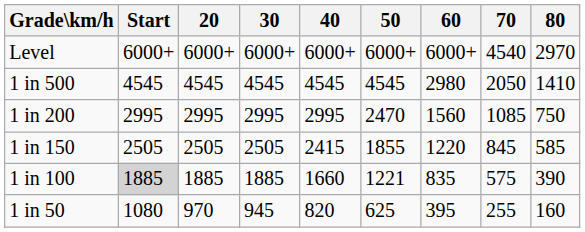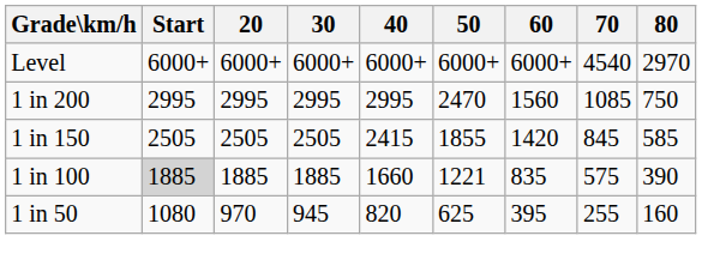- row: 1 in 500 | 4545 | 4545 | 4545 | 4545 | 4545 | 2980 | 2050 | 1410
1 in 150 | 60: 1220 -> 1420
